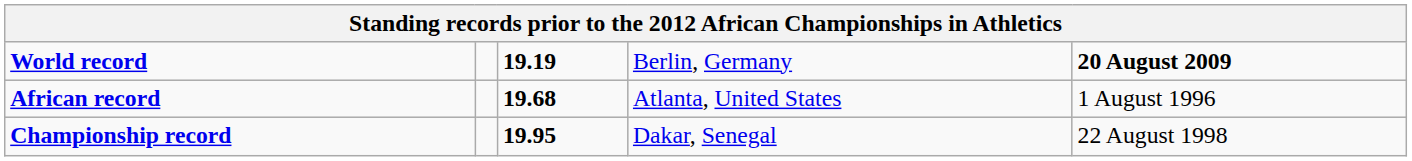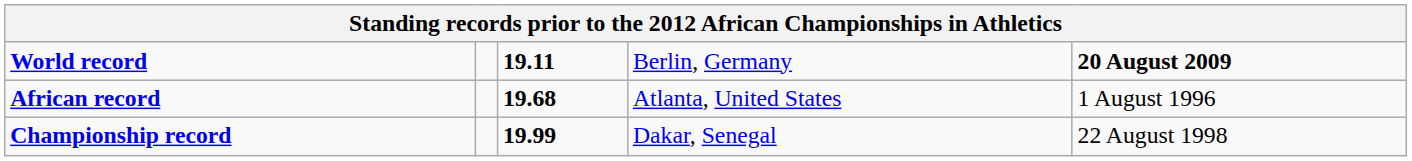World record | column 3: 19.19 -> 19.11
Championship record | column 3: 19.95 -> 19.99
